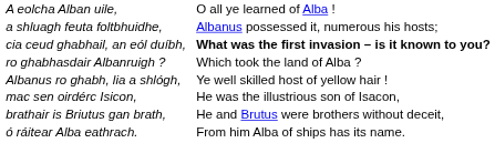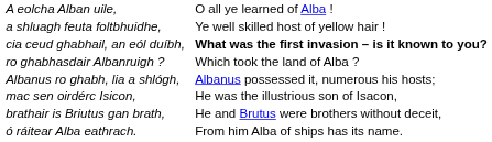a shluagh feuta foltbhuidhe, | column 2: Albanus possessed it, numerous his hosts; -> Ye well skilled host of yellow hair !
Albanus ro ghabh, lia a shlógh, | column 2: Ye well skilled host of yellow hair ! -> Albanus possessed it, numerous his hosts;
